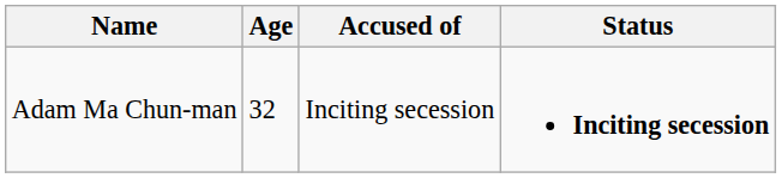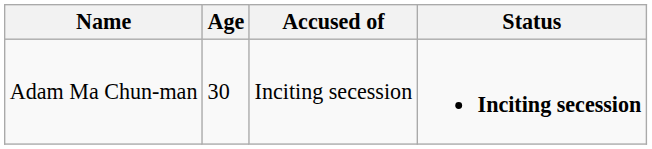Adam Ma Chun-man | Age: 32 -> 30
